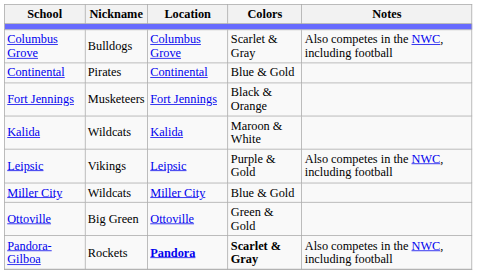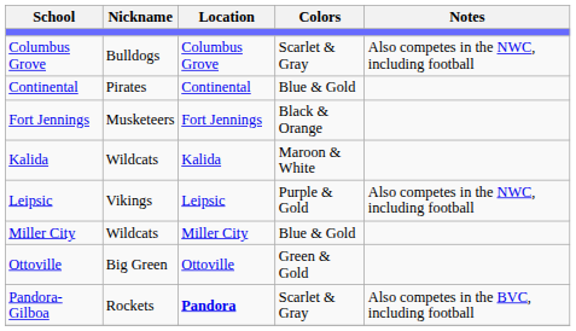Pandora-Gilboa | Colors: bold -> normal
Pandora-Gilboa | Notes: Also competes in the NWC, including football -> Also competes in the BVC, including football
